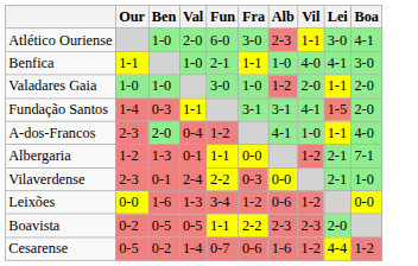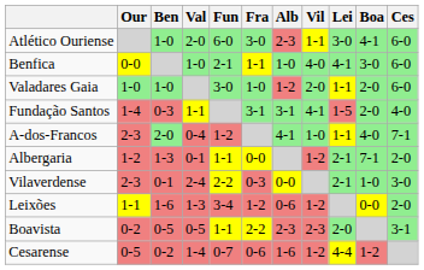+ column: Ces | 6-0 | 6-0 | 6-0 | 4-0 | 7-1 | 2-0 | 3-0 | 2-0 | 3-1
Benfica | Our: 1-1 -> 0-0
Leixões | Our: 0-0 -> 1-1
